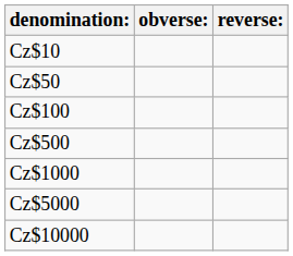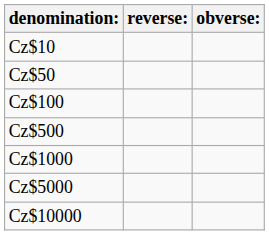columns swapped: obverse: <-> reverse:
